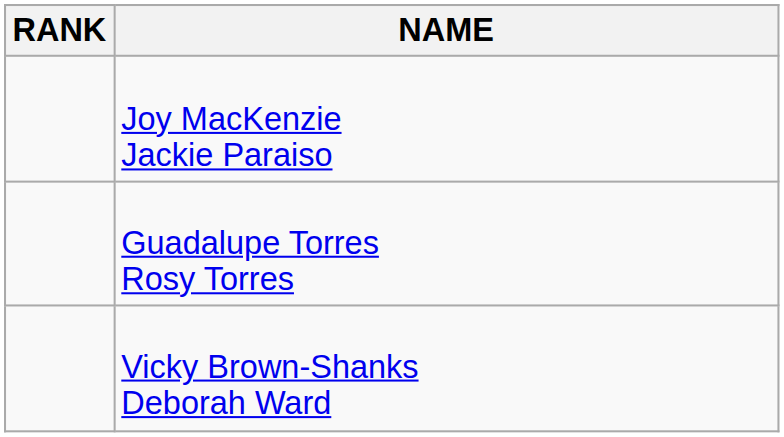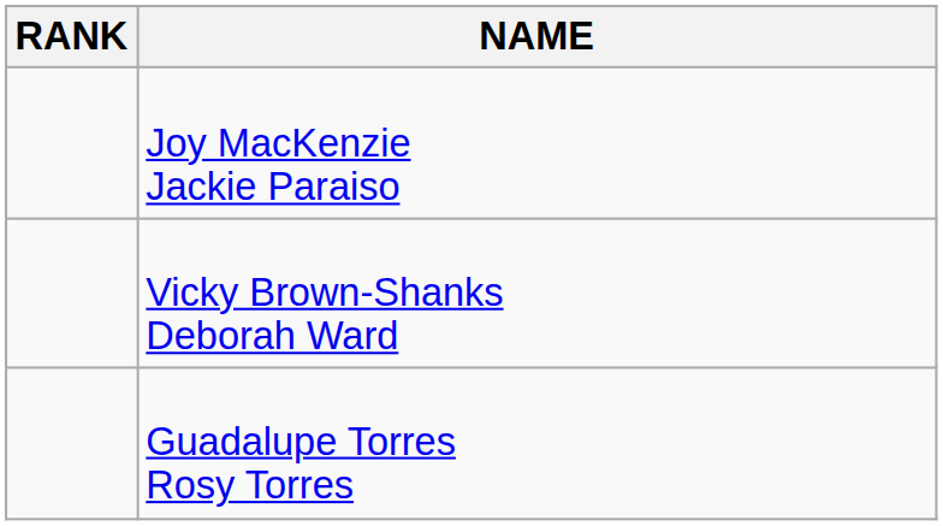rows swapped: Vicky Brown-Shanks Deborah Ward <-> Guadalupe Torres Rosy Torres
